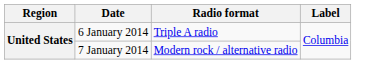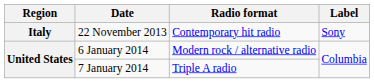+ row: Italy | 22 November 2013 | Contemporary hit radio | Sony
6 January 2014 | Radio format: Triple A radio -> Modern rock / alternative radio
7 January 2014 | Radio format: Modern rock / alternative radio -> Triple A radio
